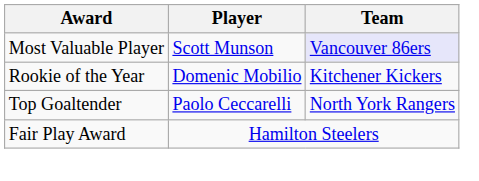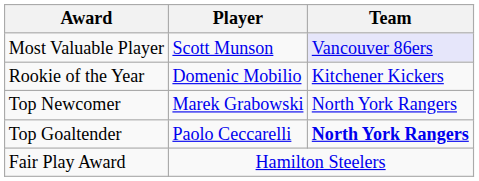+ row: Top Newcomer | Marek Grabowski | North York Rangers
Top Goaltender | Team: normal -> bold
